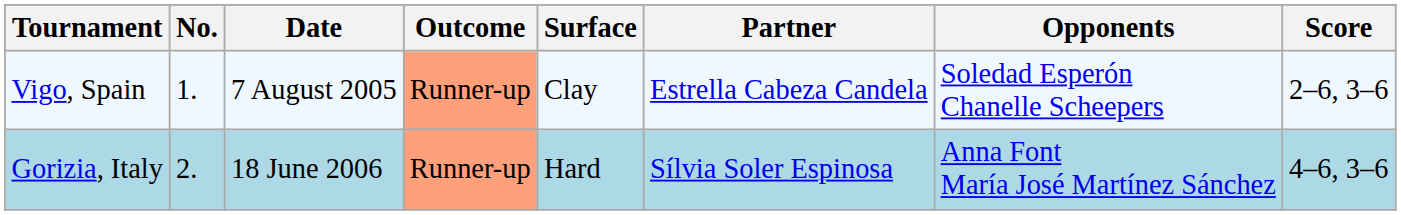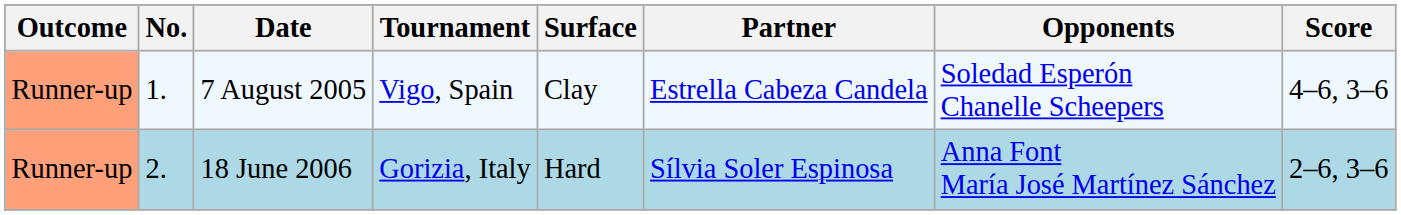columns swapped: Outcome <-> Tournament
7 August 2005 | Score: 2–6, 3–6 -> 4–6, 3–6
18 June 2006 | Score: 4–6, 3–6 -> 2–6, 3–6
